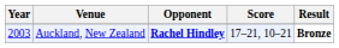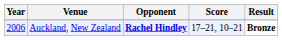Auckland, New Zealand | Year: 2003 -> 2006
